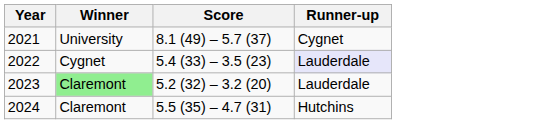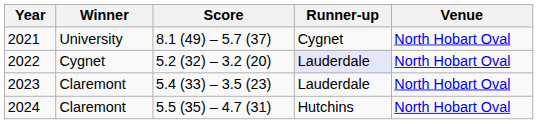+ column: Venue | North Hobart Oval | North Hobart Oval | North Hobart Oval | North Hobart Oval
2022 | Score: 5.4 (33) – 3.5 (23) -> 5.2 (32) – 3.2 (20)
2023 | Winner: lightgreen background -> no background
2023 | Score: 5.2 (32) – 3.2 (20) -> 5.4 (33) – 3.5 (23)
